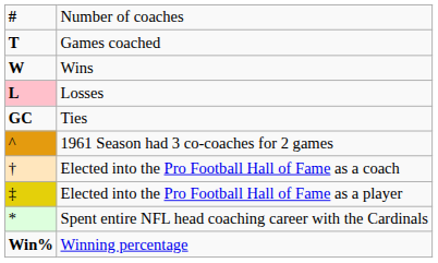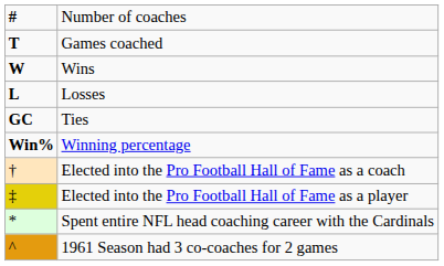Losses | column 1: pink background -> no background
rows swapped: Winning percentage <-> 1961 Season had 3 co-coaches for 2 games
